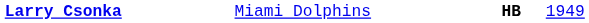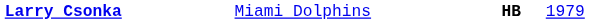Larry Csonka | column 4: 1949 -> 1979
